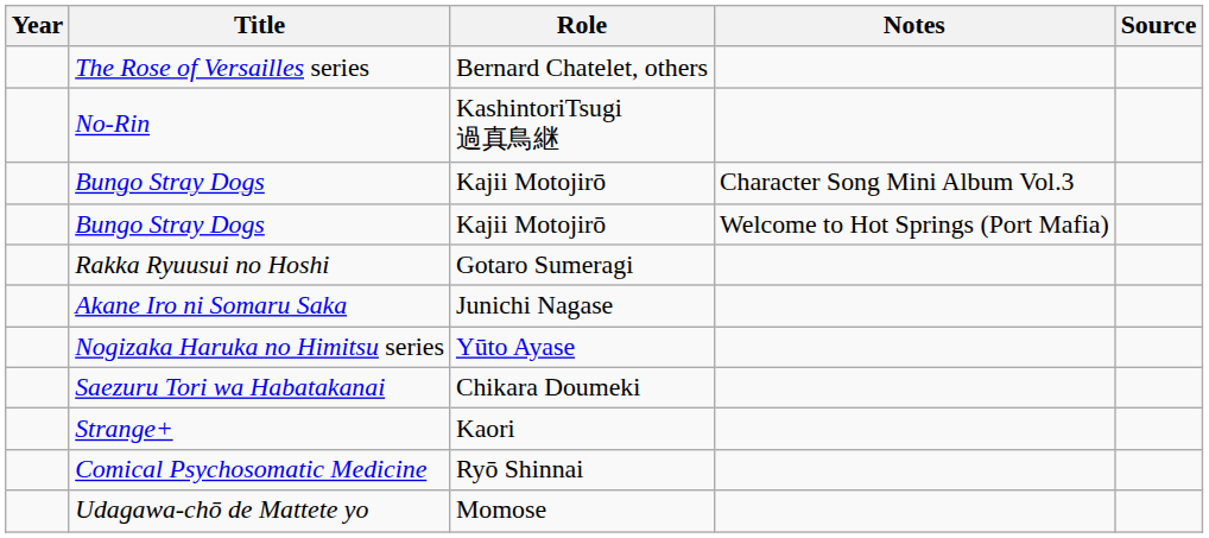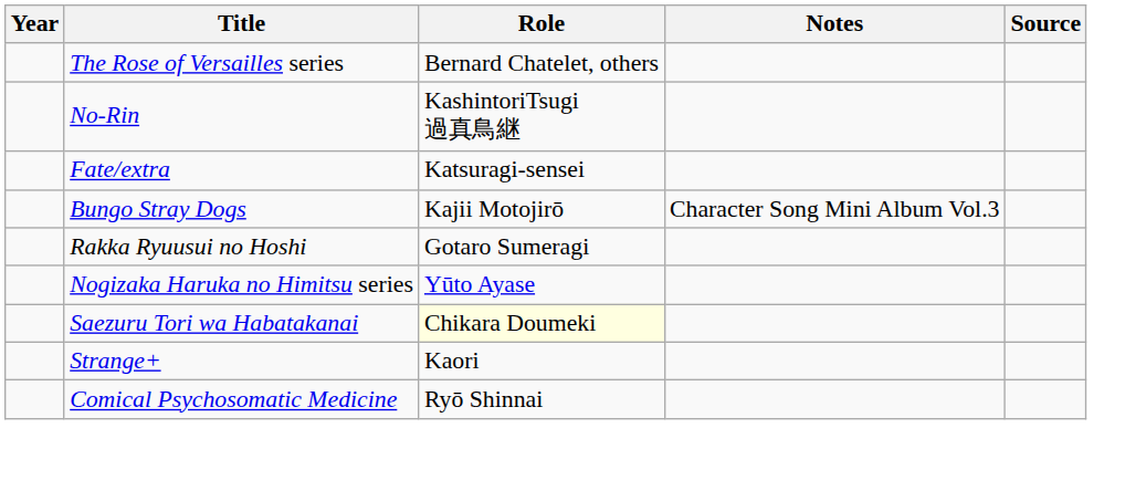+ row: Fate/extra | Katsuragi-sensei
- row: Bungo Stray Dogs | Kajii Motojirō | Welcome to Hot Springs (Port Mafia)
- row: Akane Iro ni Somaru Saka | Junichi Nagase
Saezuru Tori wa Habatakanai | Role: no background -> lightyellow background
- row: Udagawa-chō de Mattete yo | Momose
